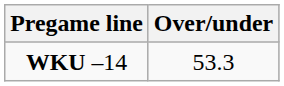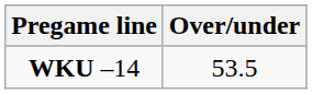WKU –14 | Over/under: 53.3 -> 53.5
